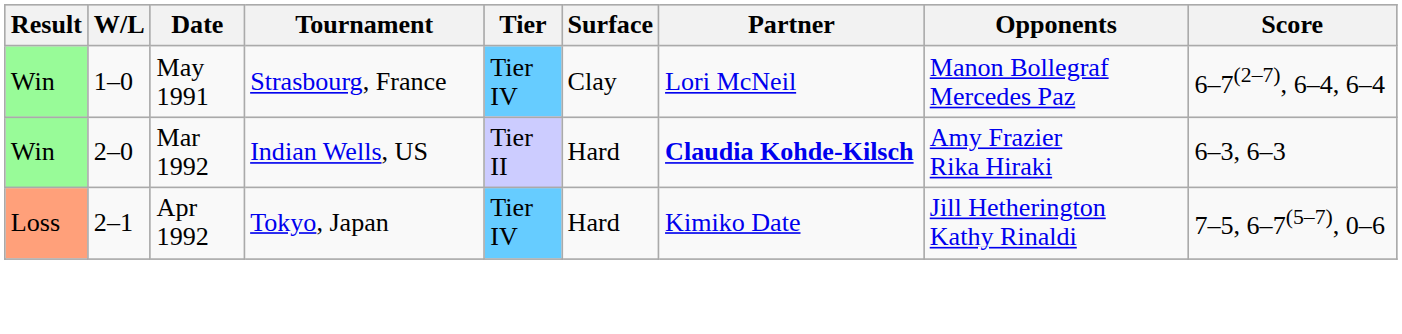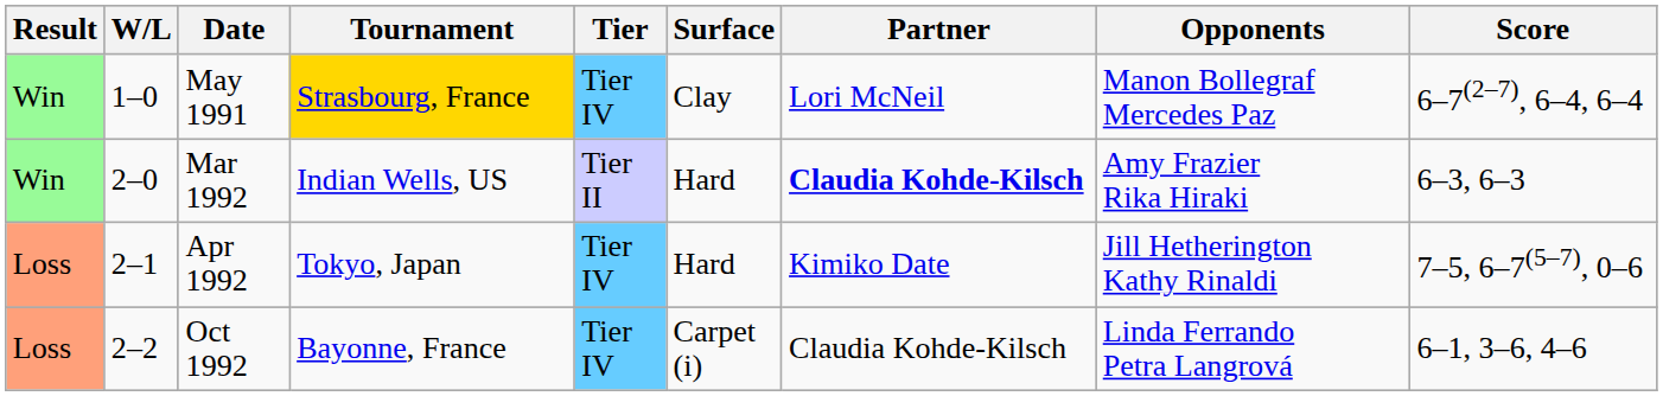May 1991 | Tournament: no background -> gold background
+ row: Loss | 2–2 | Oct 1992 | Bayonne, France | Tier IV | Carpet (i) | Claudia Kohde-Kilsch | Linda Ferrando Petra Langrová | 6–1, 3–6, 4–6
